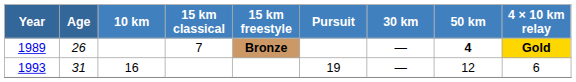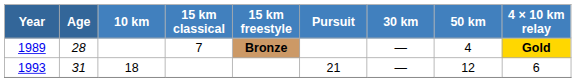1989 | Age: 26 -> 28
1989 | 50 km: bold -> normal
1993 | 10 km: 16 -> 18
1993 | Pursuit: 19 -> 21
